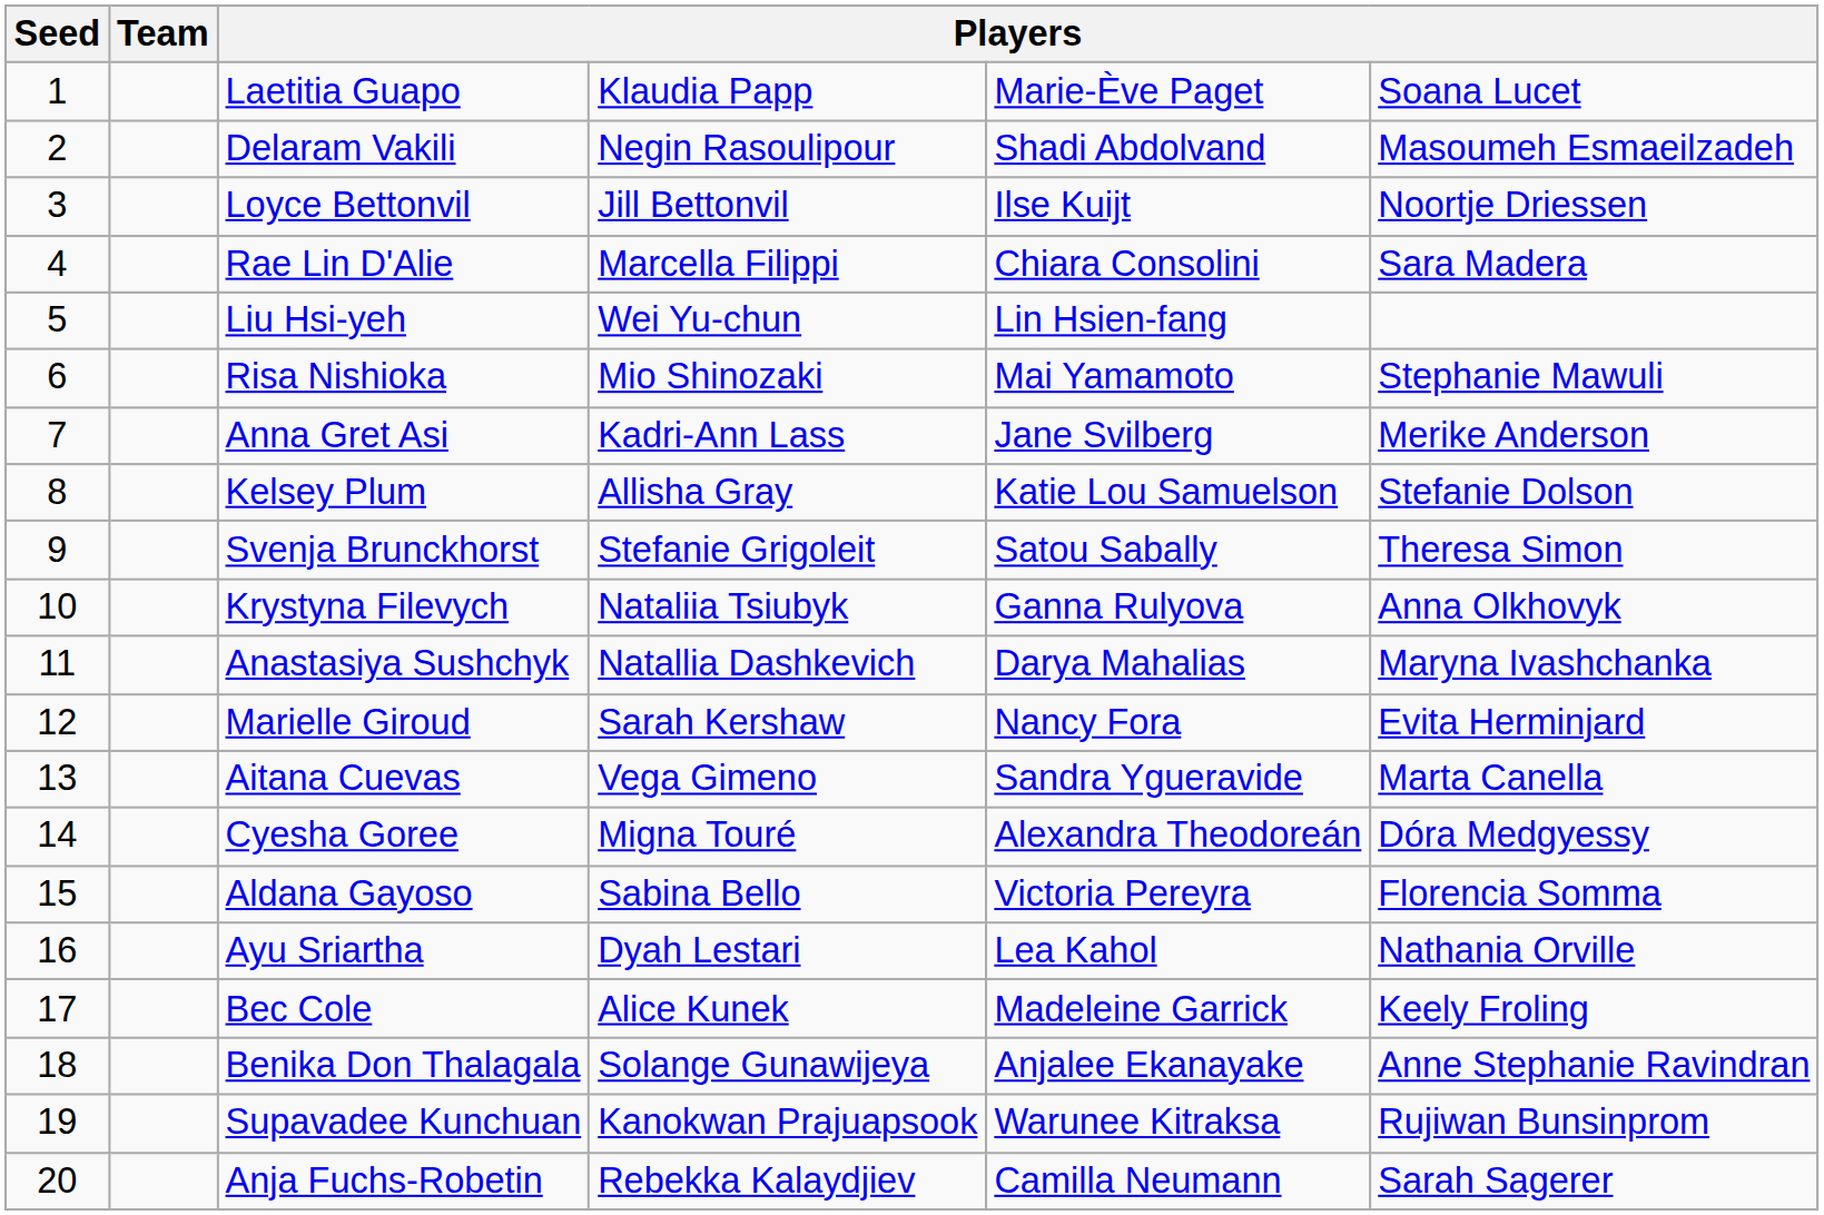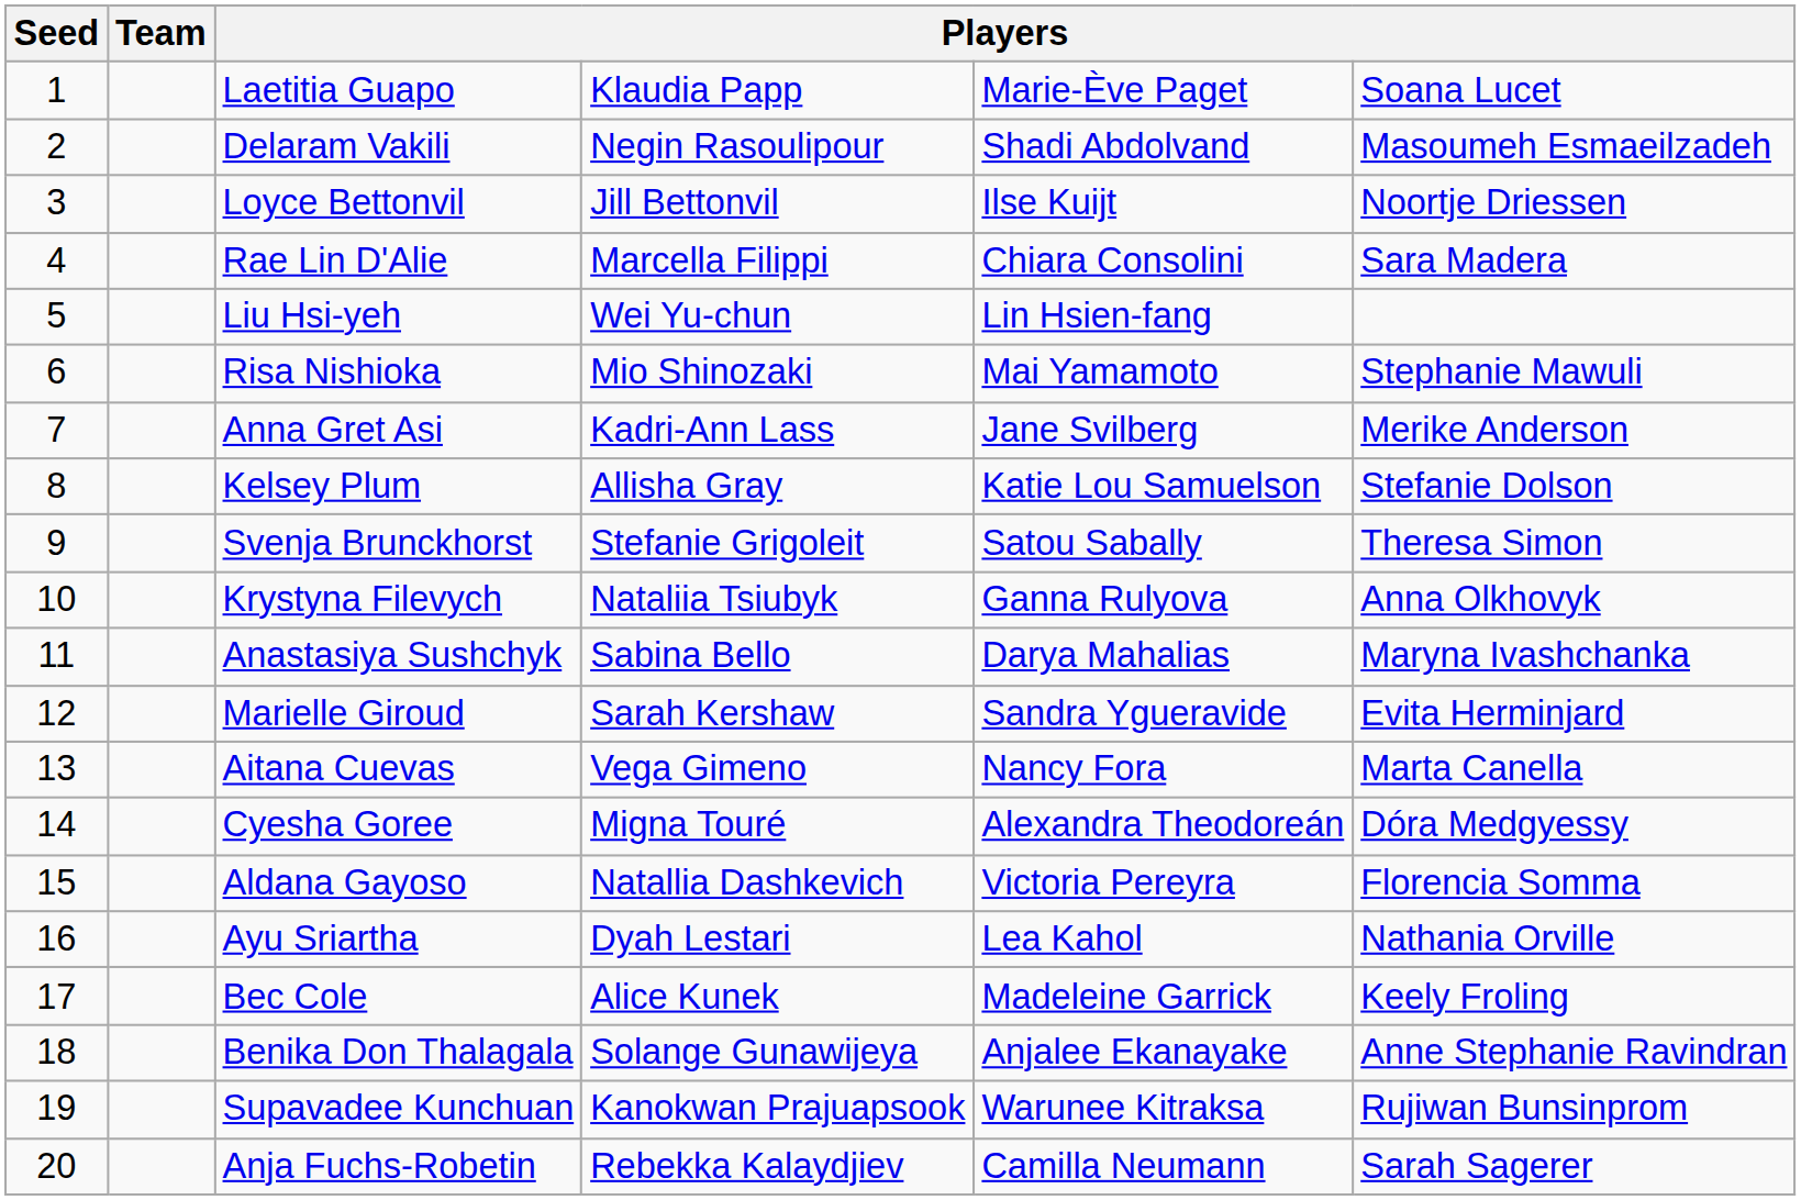Anastasiya Sushchyk | column 4: Natallia Dashkevich -> Sabina Bello
Marielle Giroud | column 5: Nancy Fora -> Sandra Ygueravide
Aitana Cuevas | column 5: Sandra Ygueravide -> Nancy Fora
Aldana Gayoso | column 4: Sabina Bello -> Natallia Dashkevich
